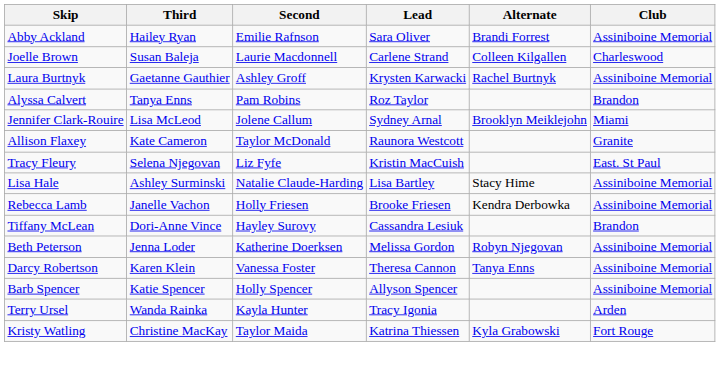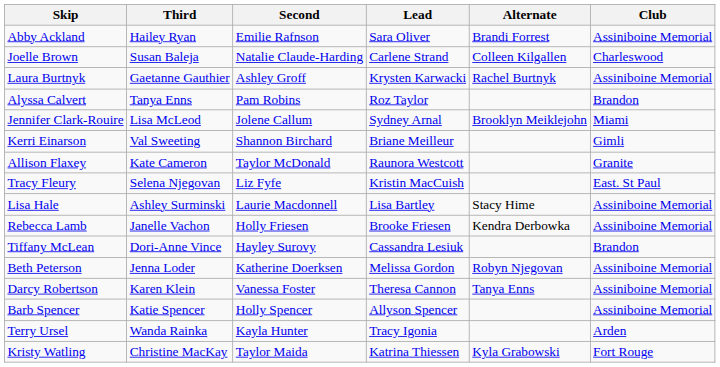Joelle Brown | Second: Laurie Macdonnell -> Natalie Claude-Harding
+ row: Kerri Einarson | Val Sweeting | Shannon Birchard | Briane Meilleur | Gimli
Lisa Hale | Second: Natalie Claude-Harding -> Laurie Macdonnell
